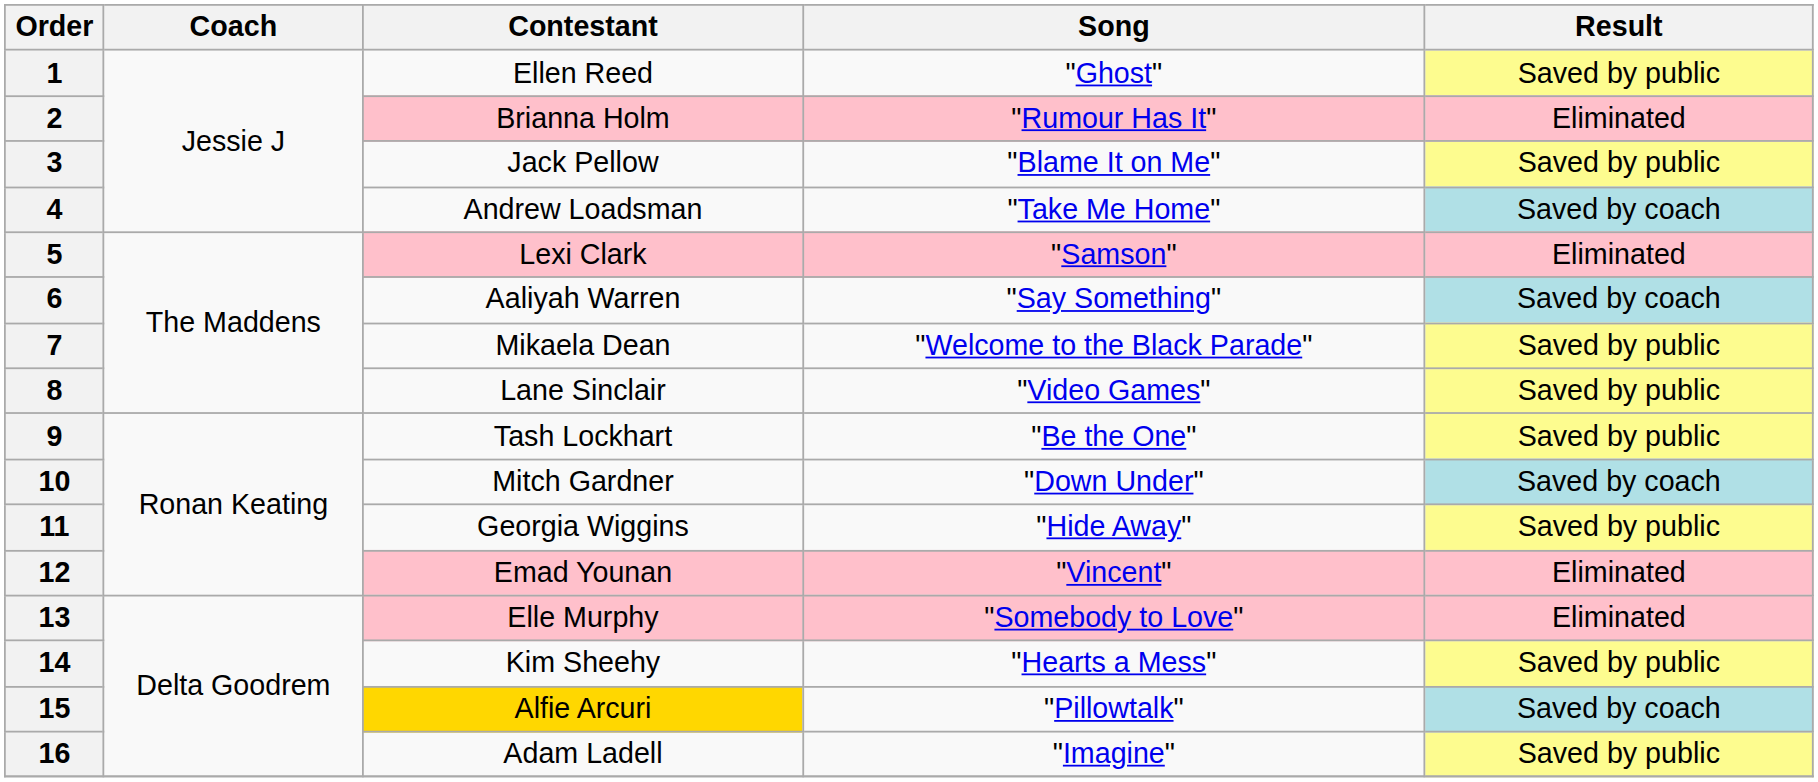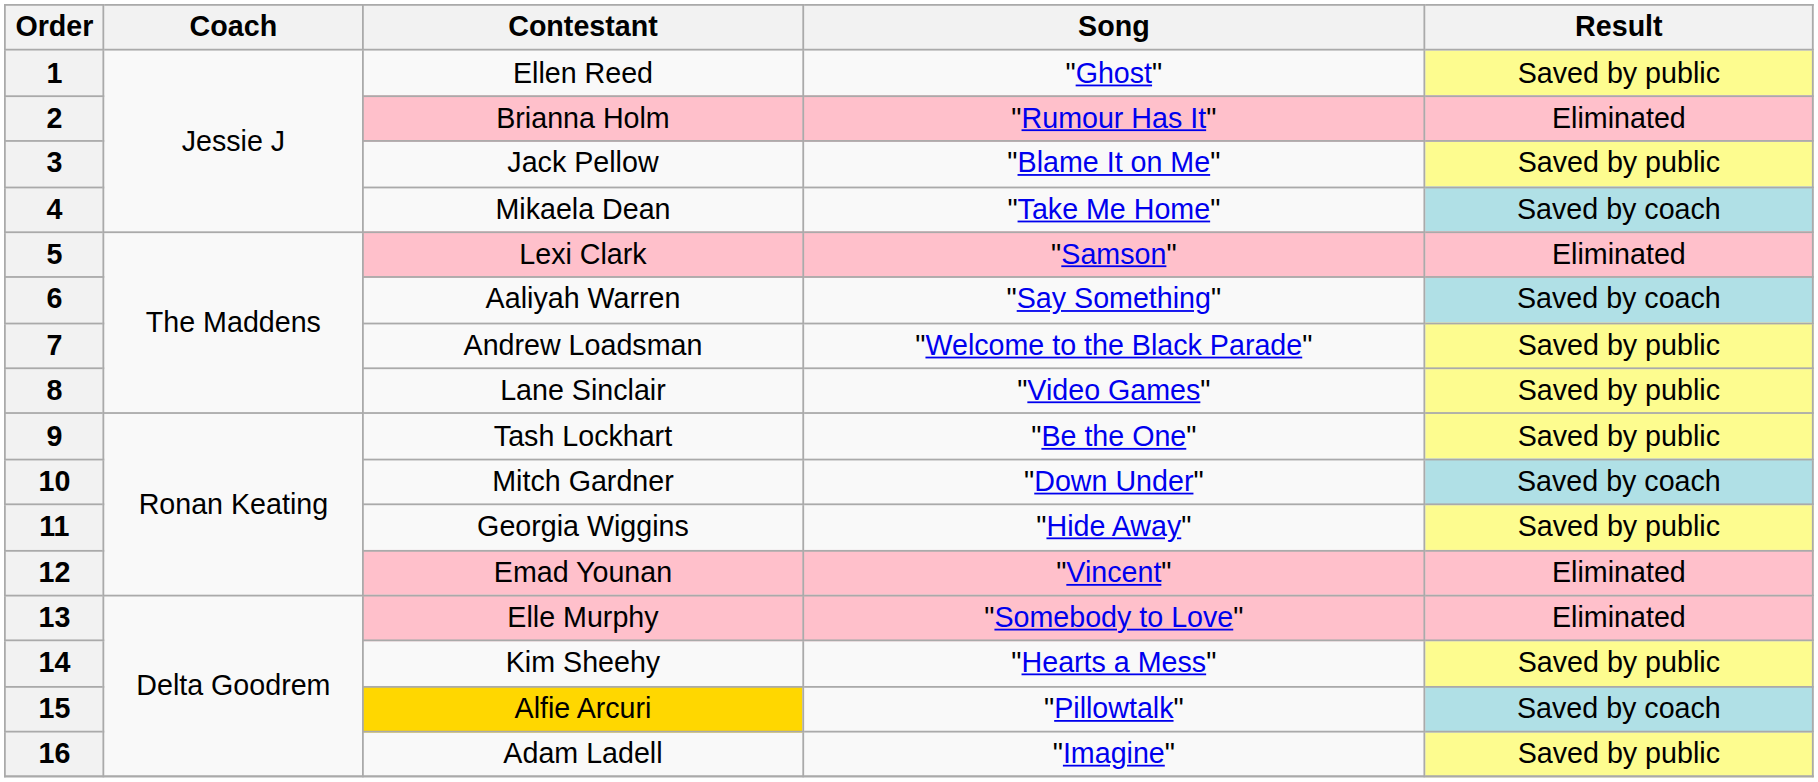4 | Contestant: Andrew Loadsman -> Mikaela Dean
7 | Contestant: Mikaela Dean -> Andrew Loadsman
